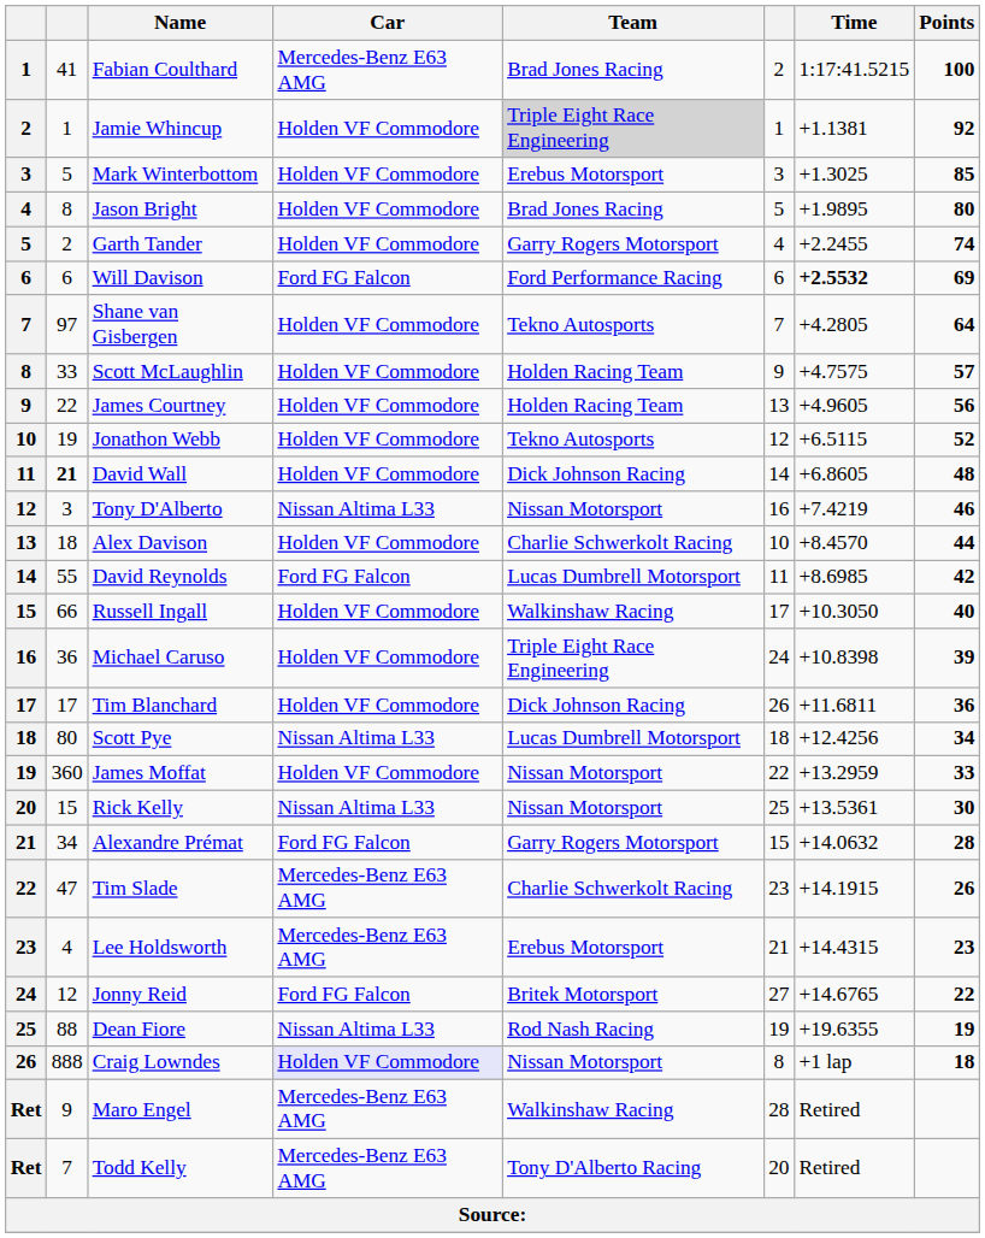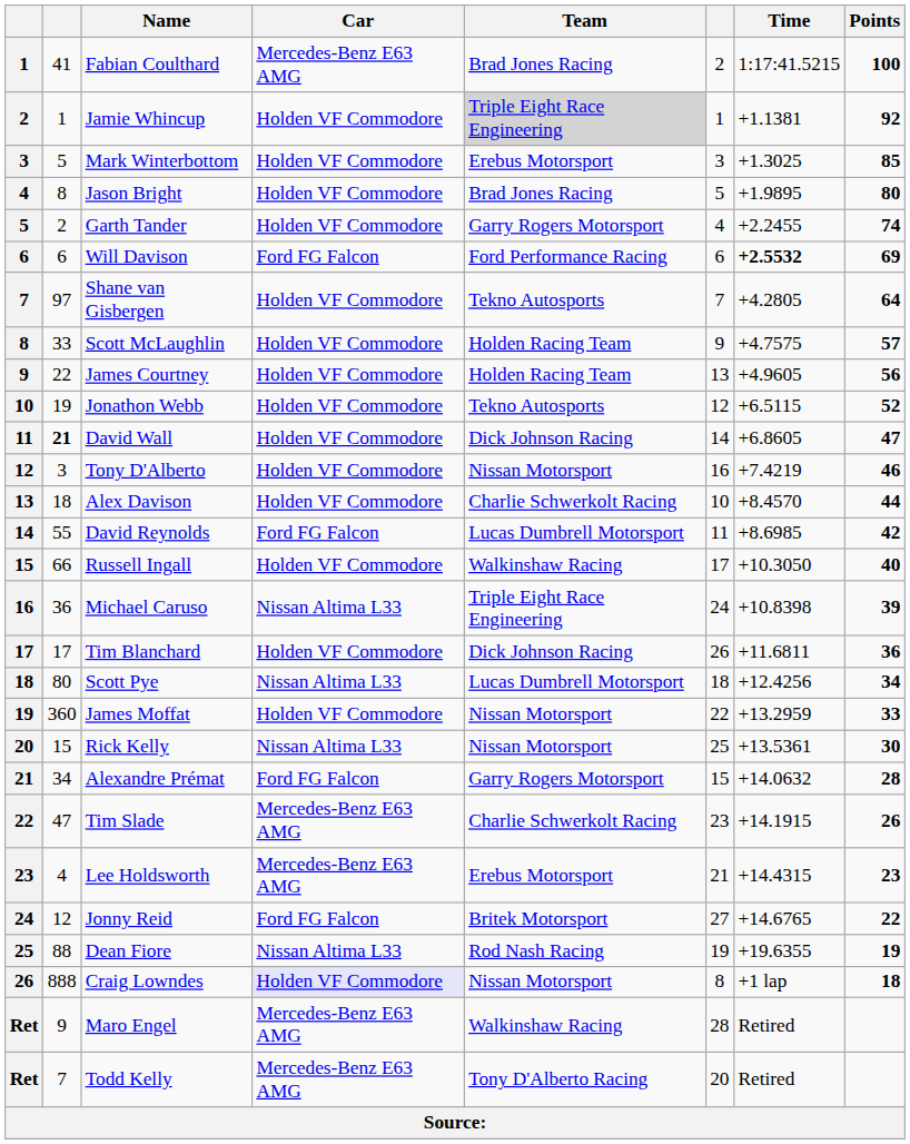David Wall | Points: 48 -> 47
Tony D'Alberto | Car: Nissan Altima L33 -> Holden VF Commodore
Michael Caruso | Car: Holden VF Commodore -> Nissan Altima L33
